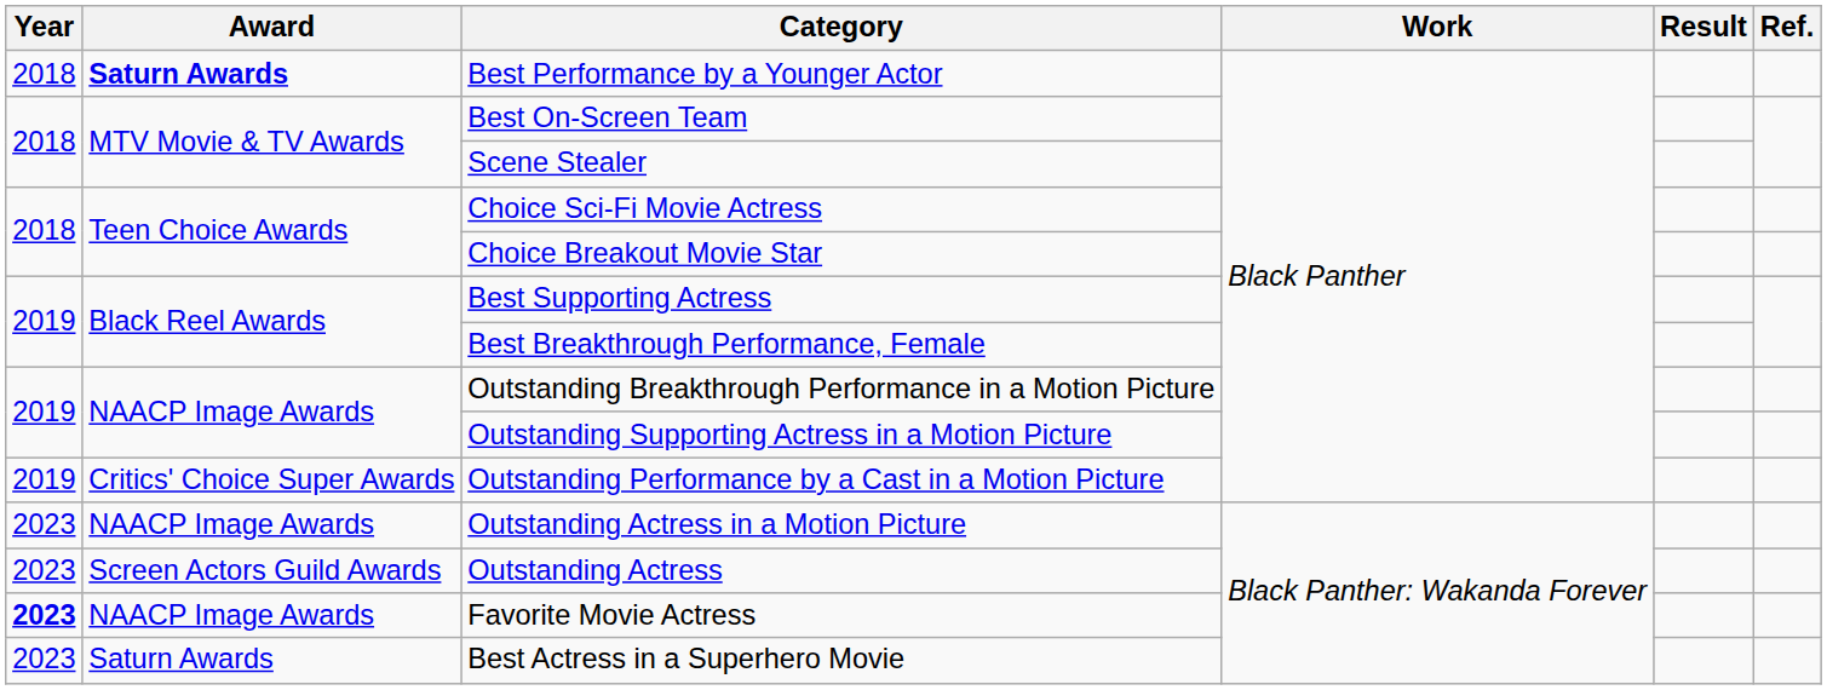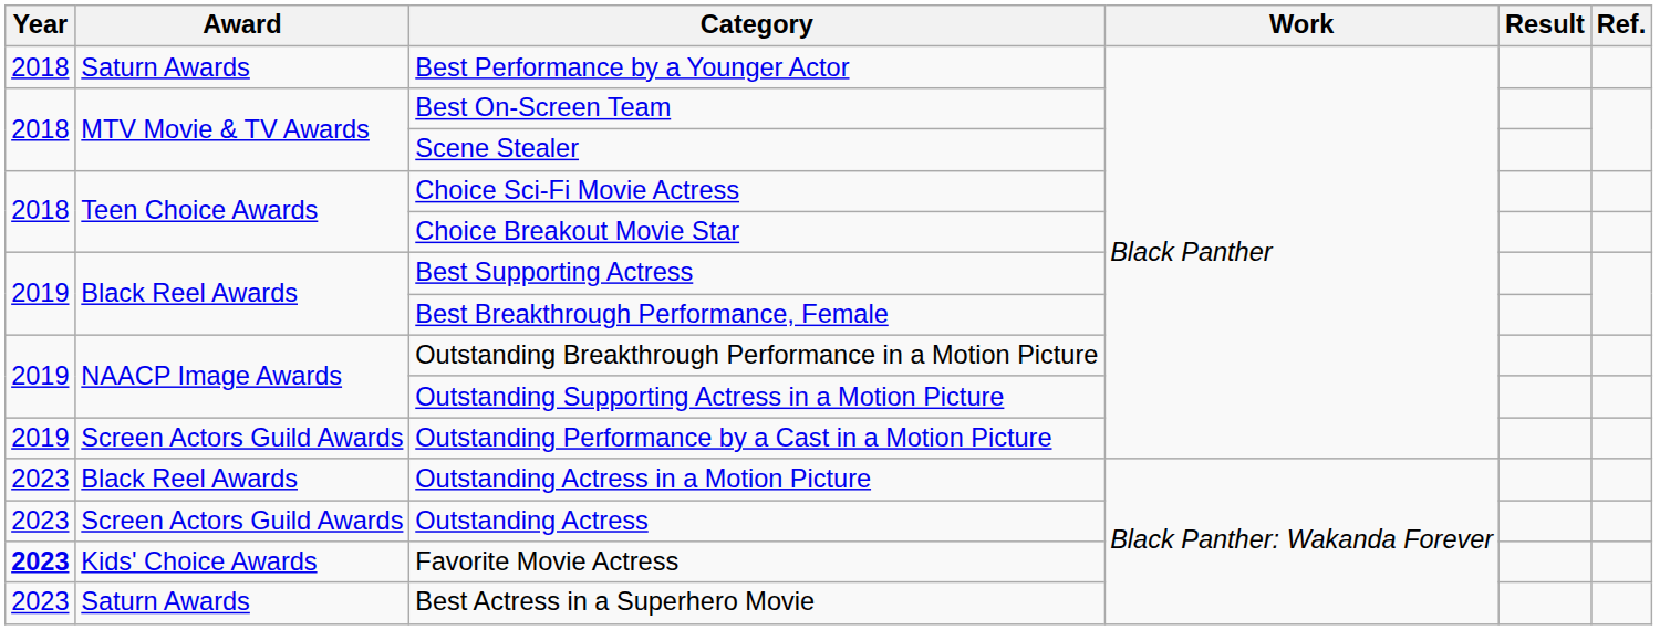Best Performance by a Younger Actor | Award: bold -> normal
Outstanding Performance by a Cast in a Motion Picture | Award: Critics' Choice Super Awards -> Screen Actors Guild Awards
Outstanding Actress in a Motion Picture | Award: NAACP Image Awards -> Black Reel Awards
Favorite Movie Actress | Award: NAACP Image Awards -> Kids' Choice Awards
